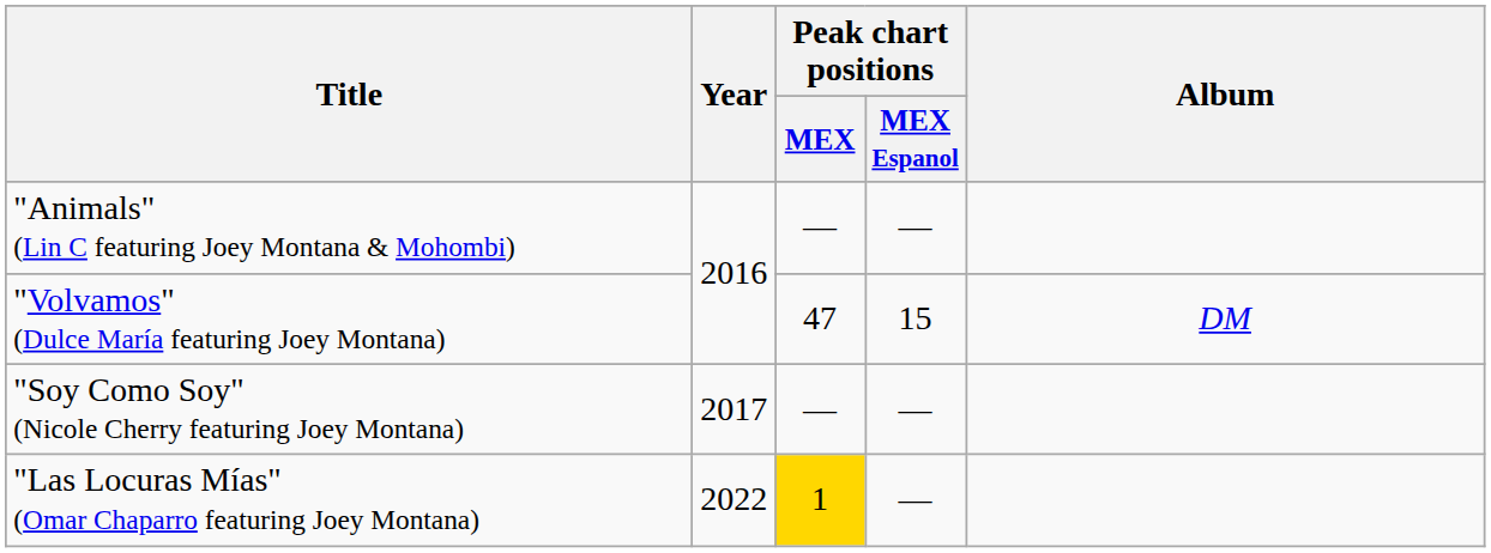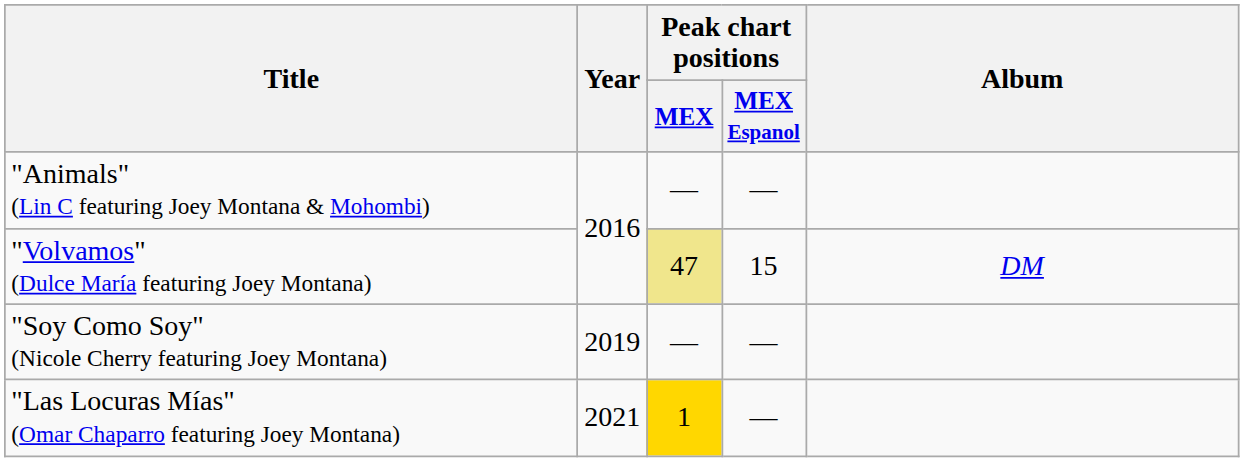"Volvamos" (Dulce María featuring Joey Montana) | Peak chart positions / MEX: no background -> khaki background
"Soy Como Soy" (Nicole Cherry featuring Joey Montana) | Year: 2017 -> 2019
"Las Locuras Mías" (Omar Chaparro featuring Joey Montana) | Year: 2022 -> 2021
